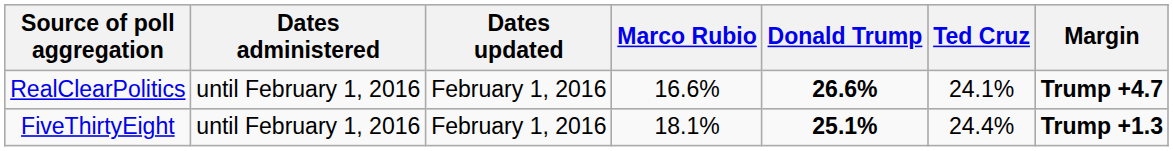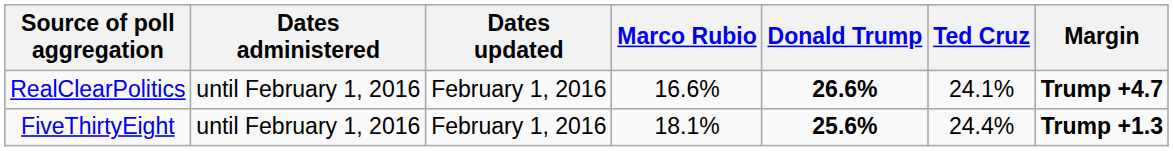FiveThirtyEight | Donald Trump: 25.1% -> 25.6%
